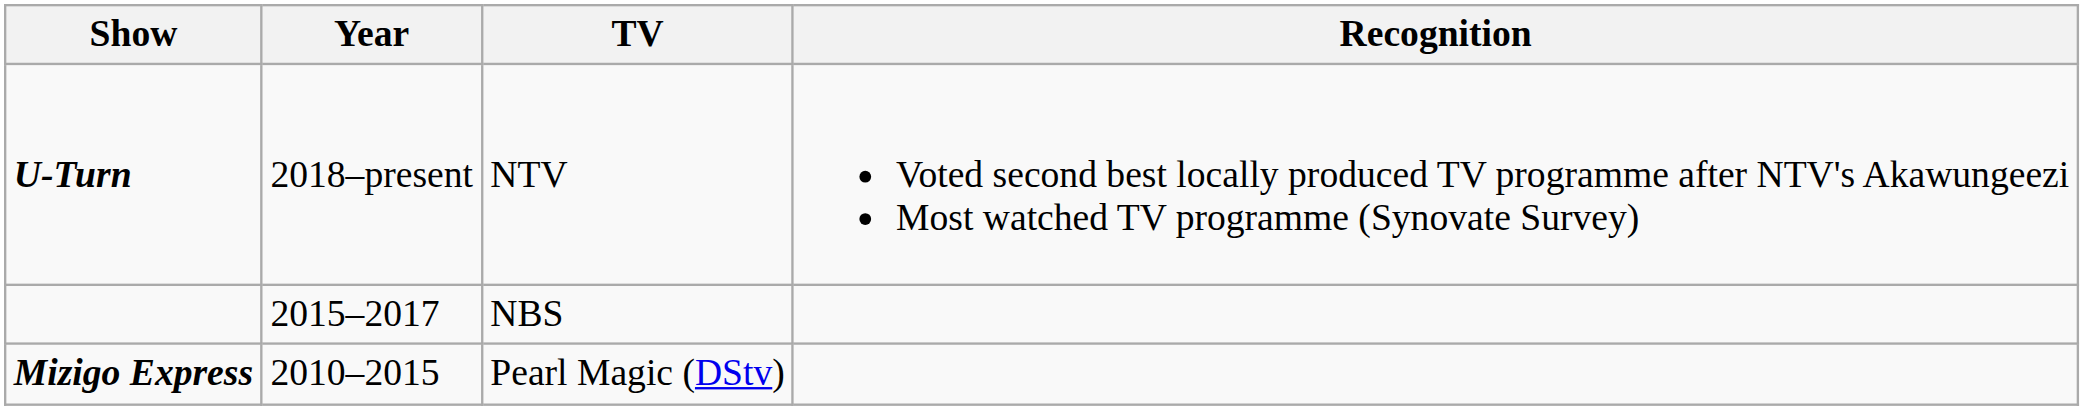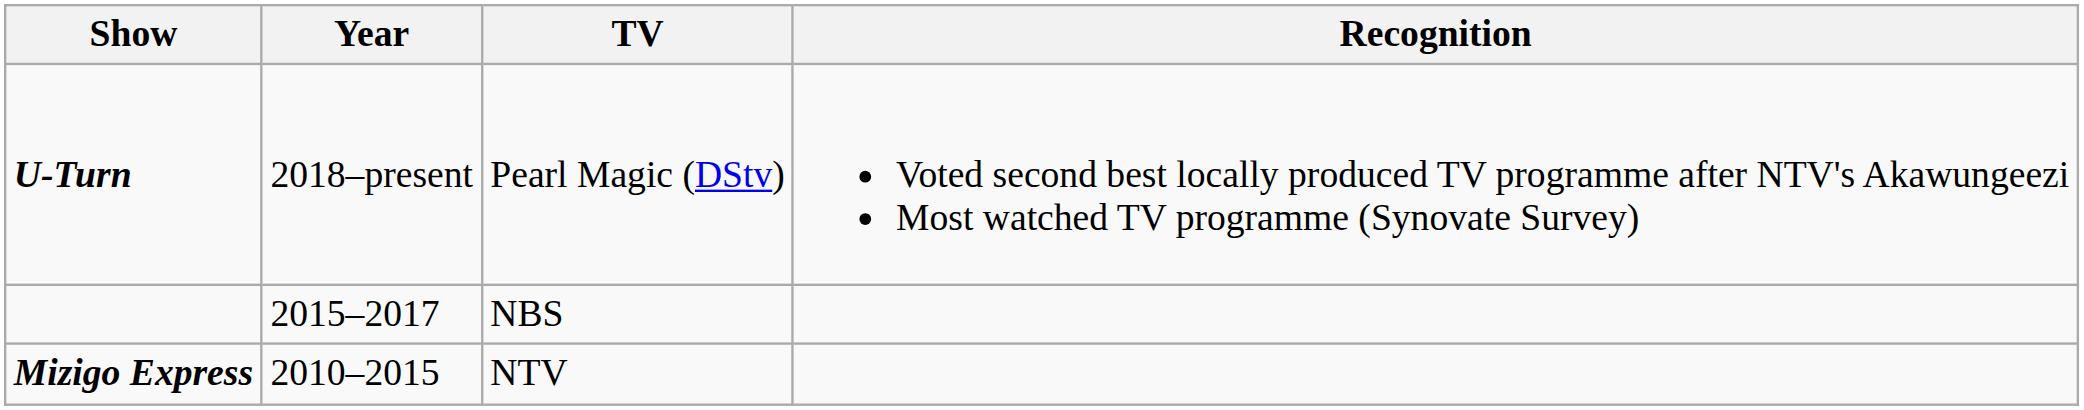U-Turn | TV: NTV -> Pearl Magic (DStv)
Mizigo Express | TV: Pearl Magic (DStv) -> NTV
